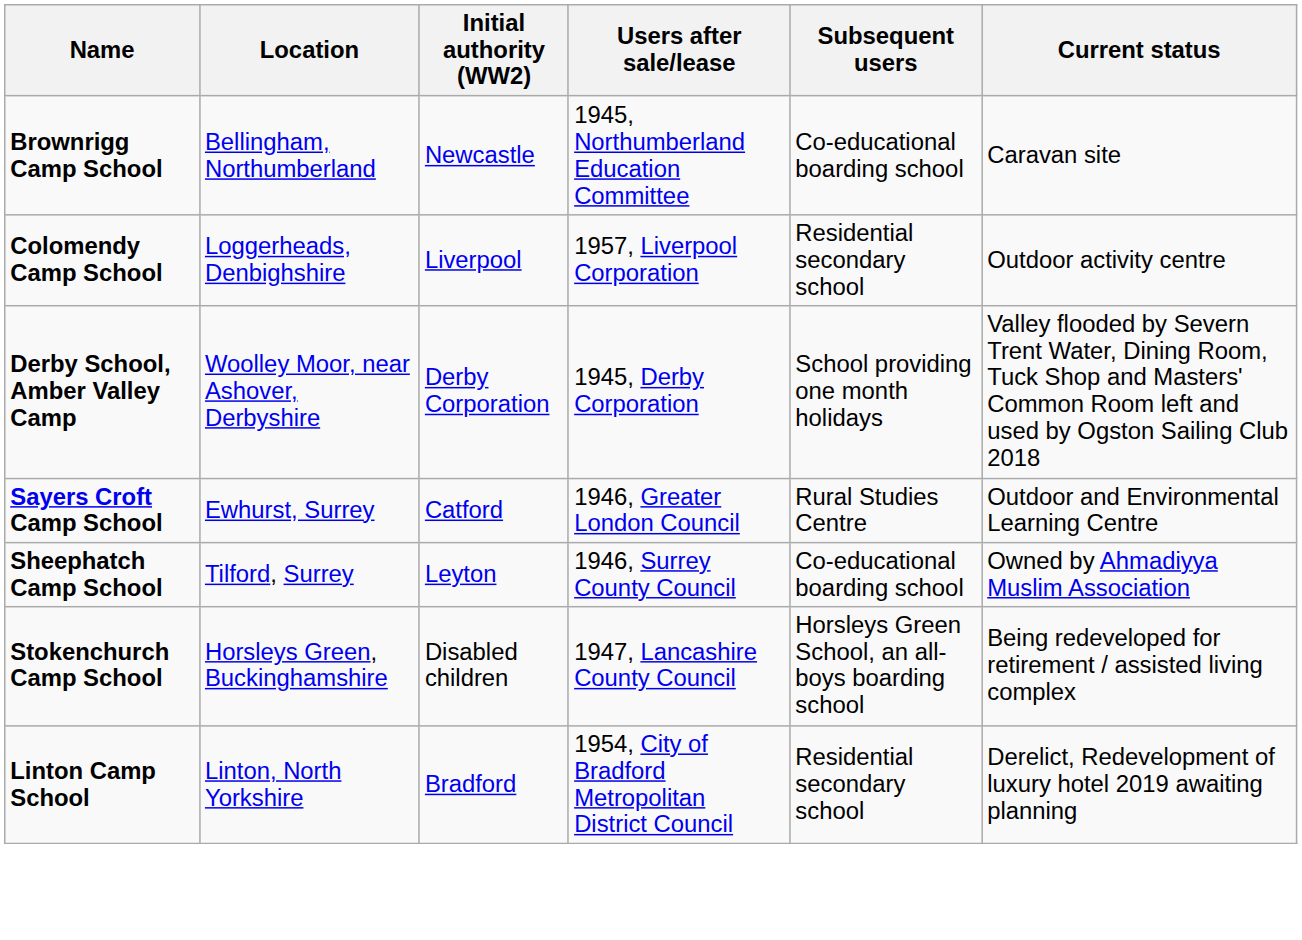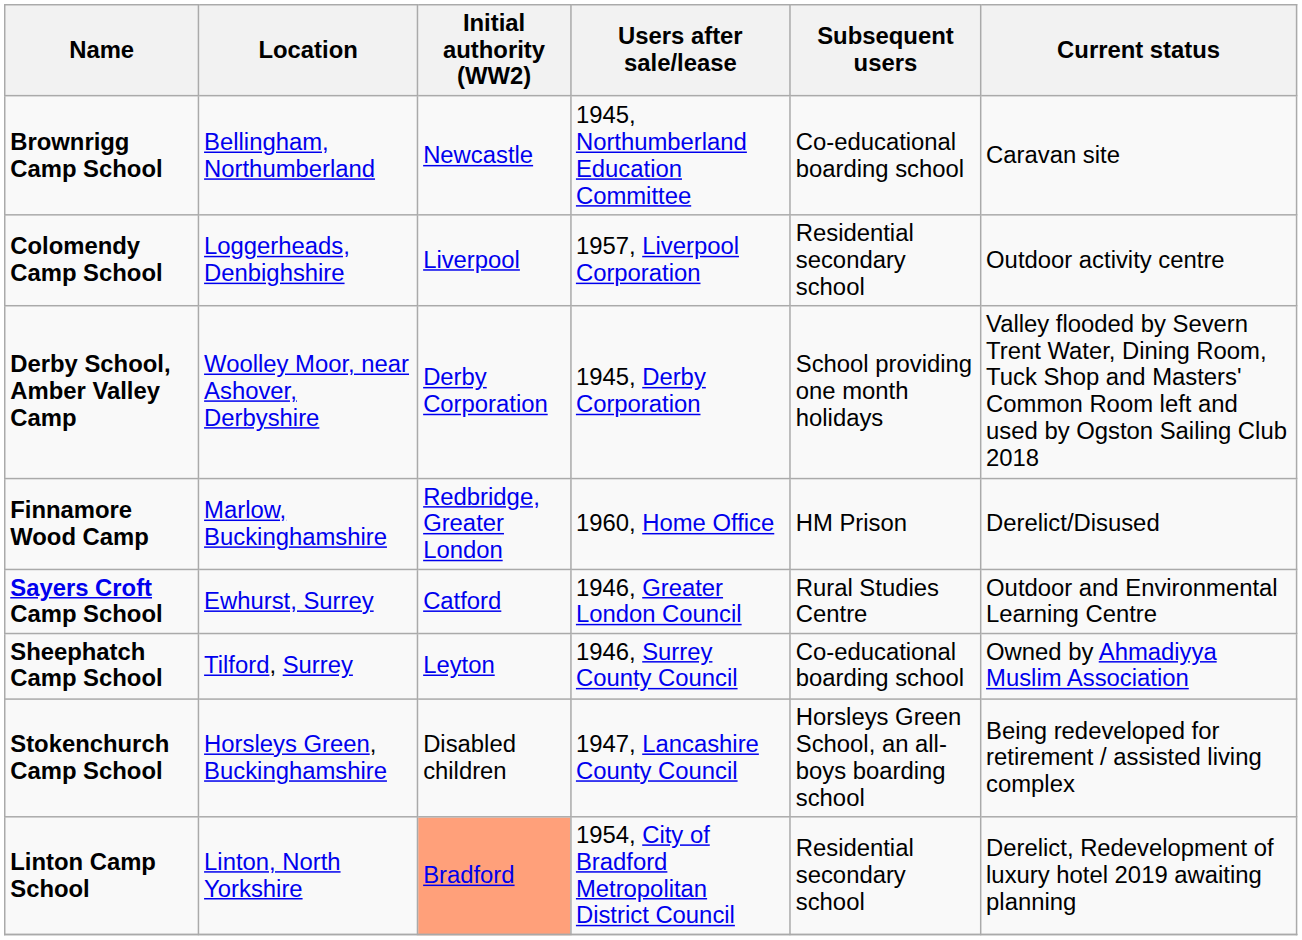+ row: Finnamore Wood Camp | Marlow, Buckinghamshire | Redbridge, Greater London | 1960, Home Office | HM Prison | Derelict/Disused
Linton Camp School | Initial authority (WW2): no background -> lightsalmon background
